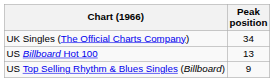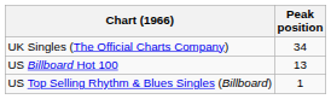US Top Selling Rhythm & Blues Singles (Billboard) | Peak position: 9 -> 1
